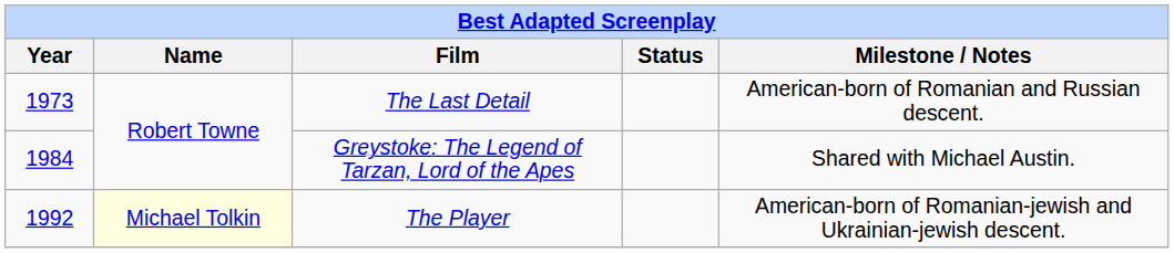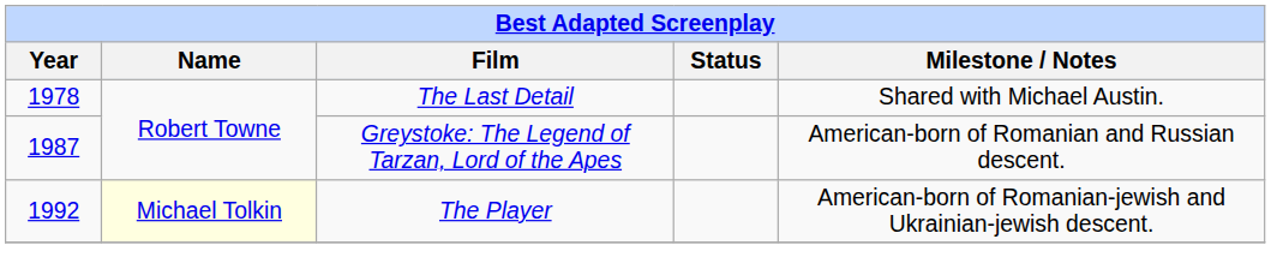The Last Detail | Year: 1973 -> 1978
The Last Detail | Milestone / Notes: American-born of Romanian and Russian descent. -> Shared with Michael Austin.
Greystoke: The Legend of Tarzan, Lord of the Apes | Year: 1984 -> 1987
Greystoke: The Legend of Tarzan, Lord of the Apes | Milestone / Notes: Shared with Michael Austin. -> American-born of Romanian and Russian descent.
